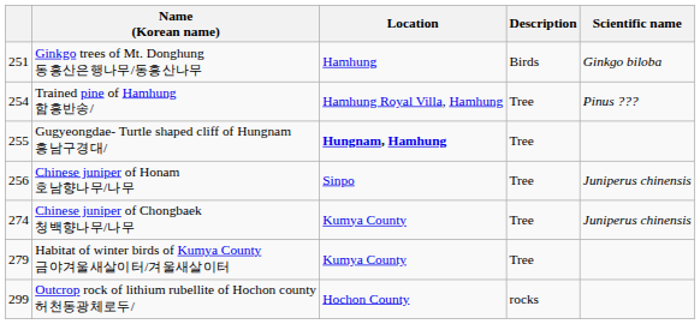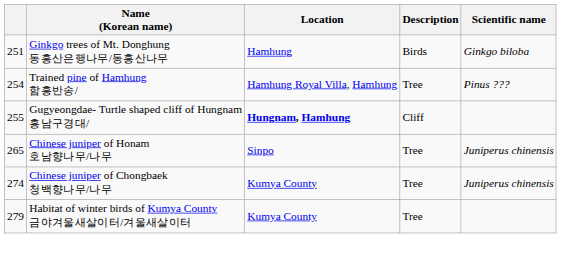Gugyeongdae- Turtle shaped cliff of Hungnam 흥남구경대/ | Description: Tree -> Cliff
Chinese juniper of Honam 호남향나무/나무 | column 1: 256 -> 265
- row: 299 | Outcrop rock of lithium rubellite of Hochon county 허천동광체로두/ | Hochon County | rocks
